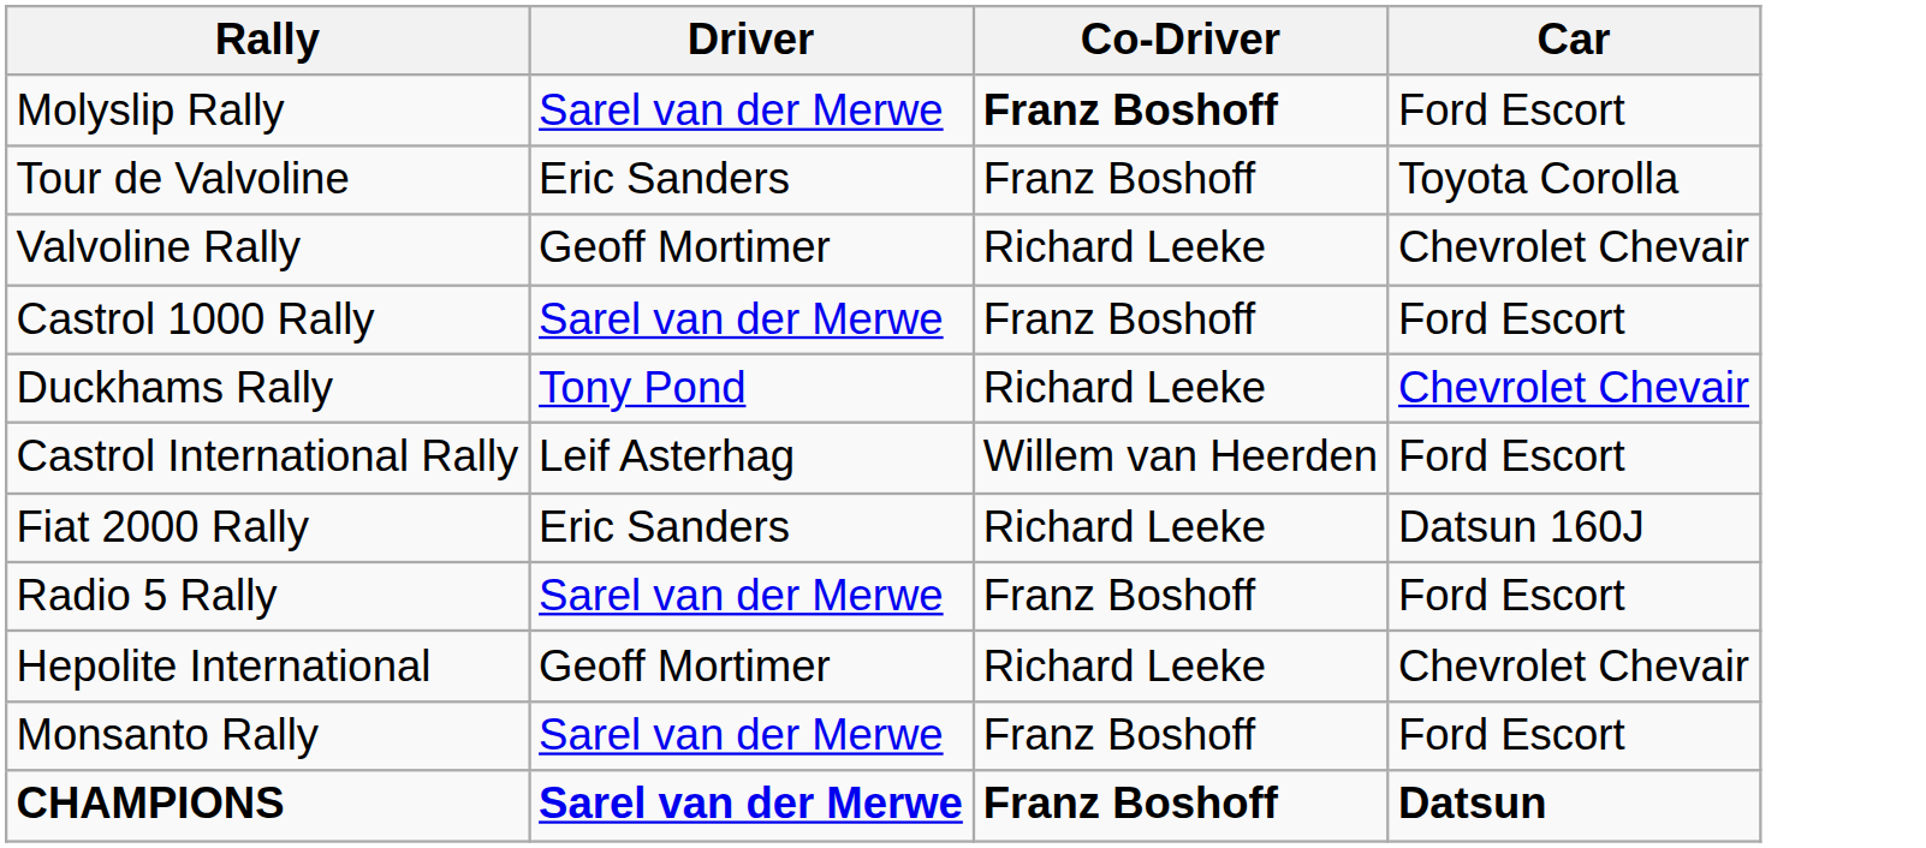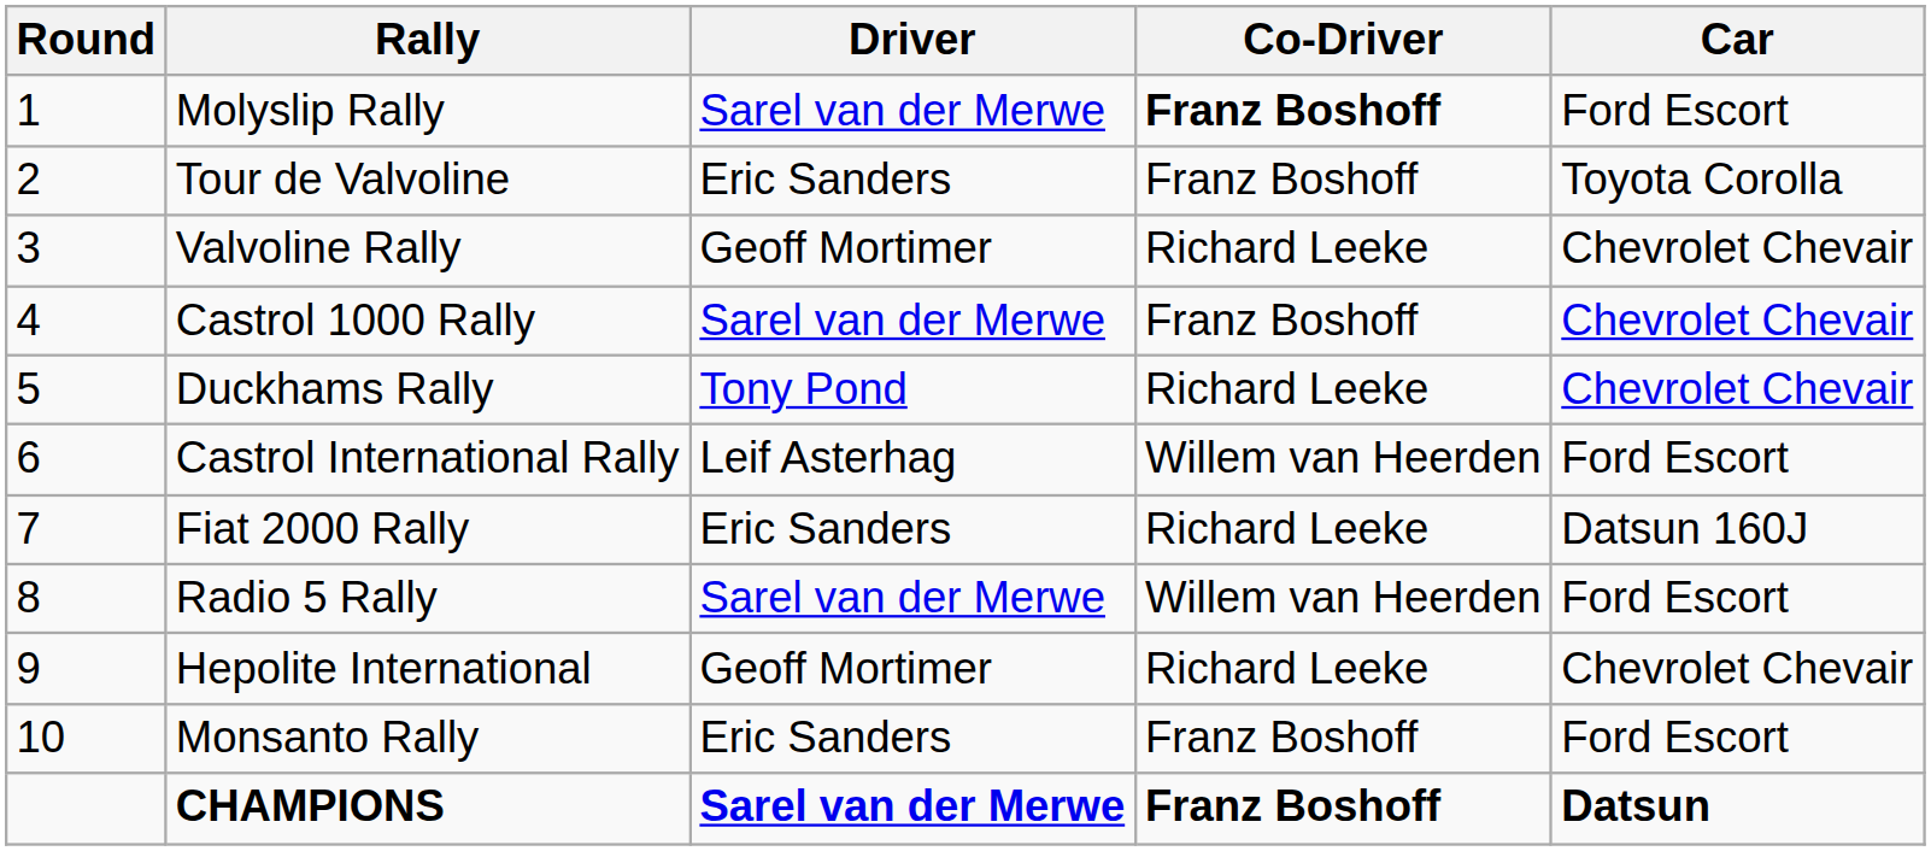+ column: Round | 1 | 2 | 3 | 4 | 5 | 6 | 7 | 8 | 9 | 10
Castrol 1000 Rally | Car: Ford Escort -> Chevrolet Chevair
Radio 5 Rally | Co-Driver: Franz Boshoff -> Willem van Heerden
Monsanto Rally | Driver: Sarel van der Merwe -> Eric Sanders
